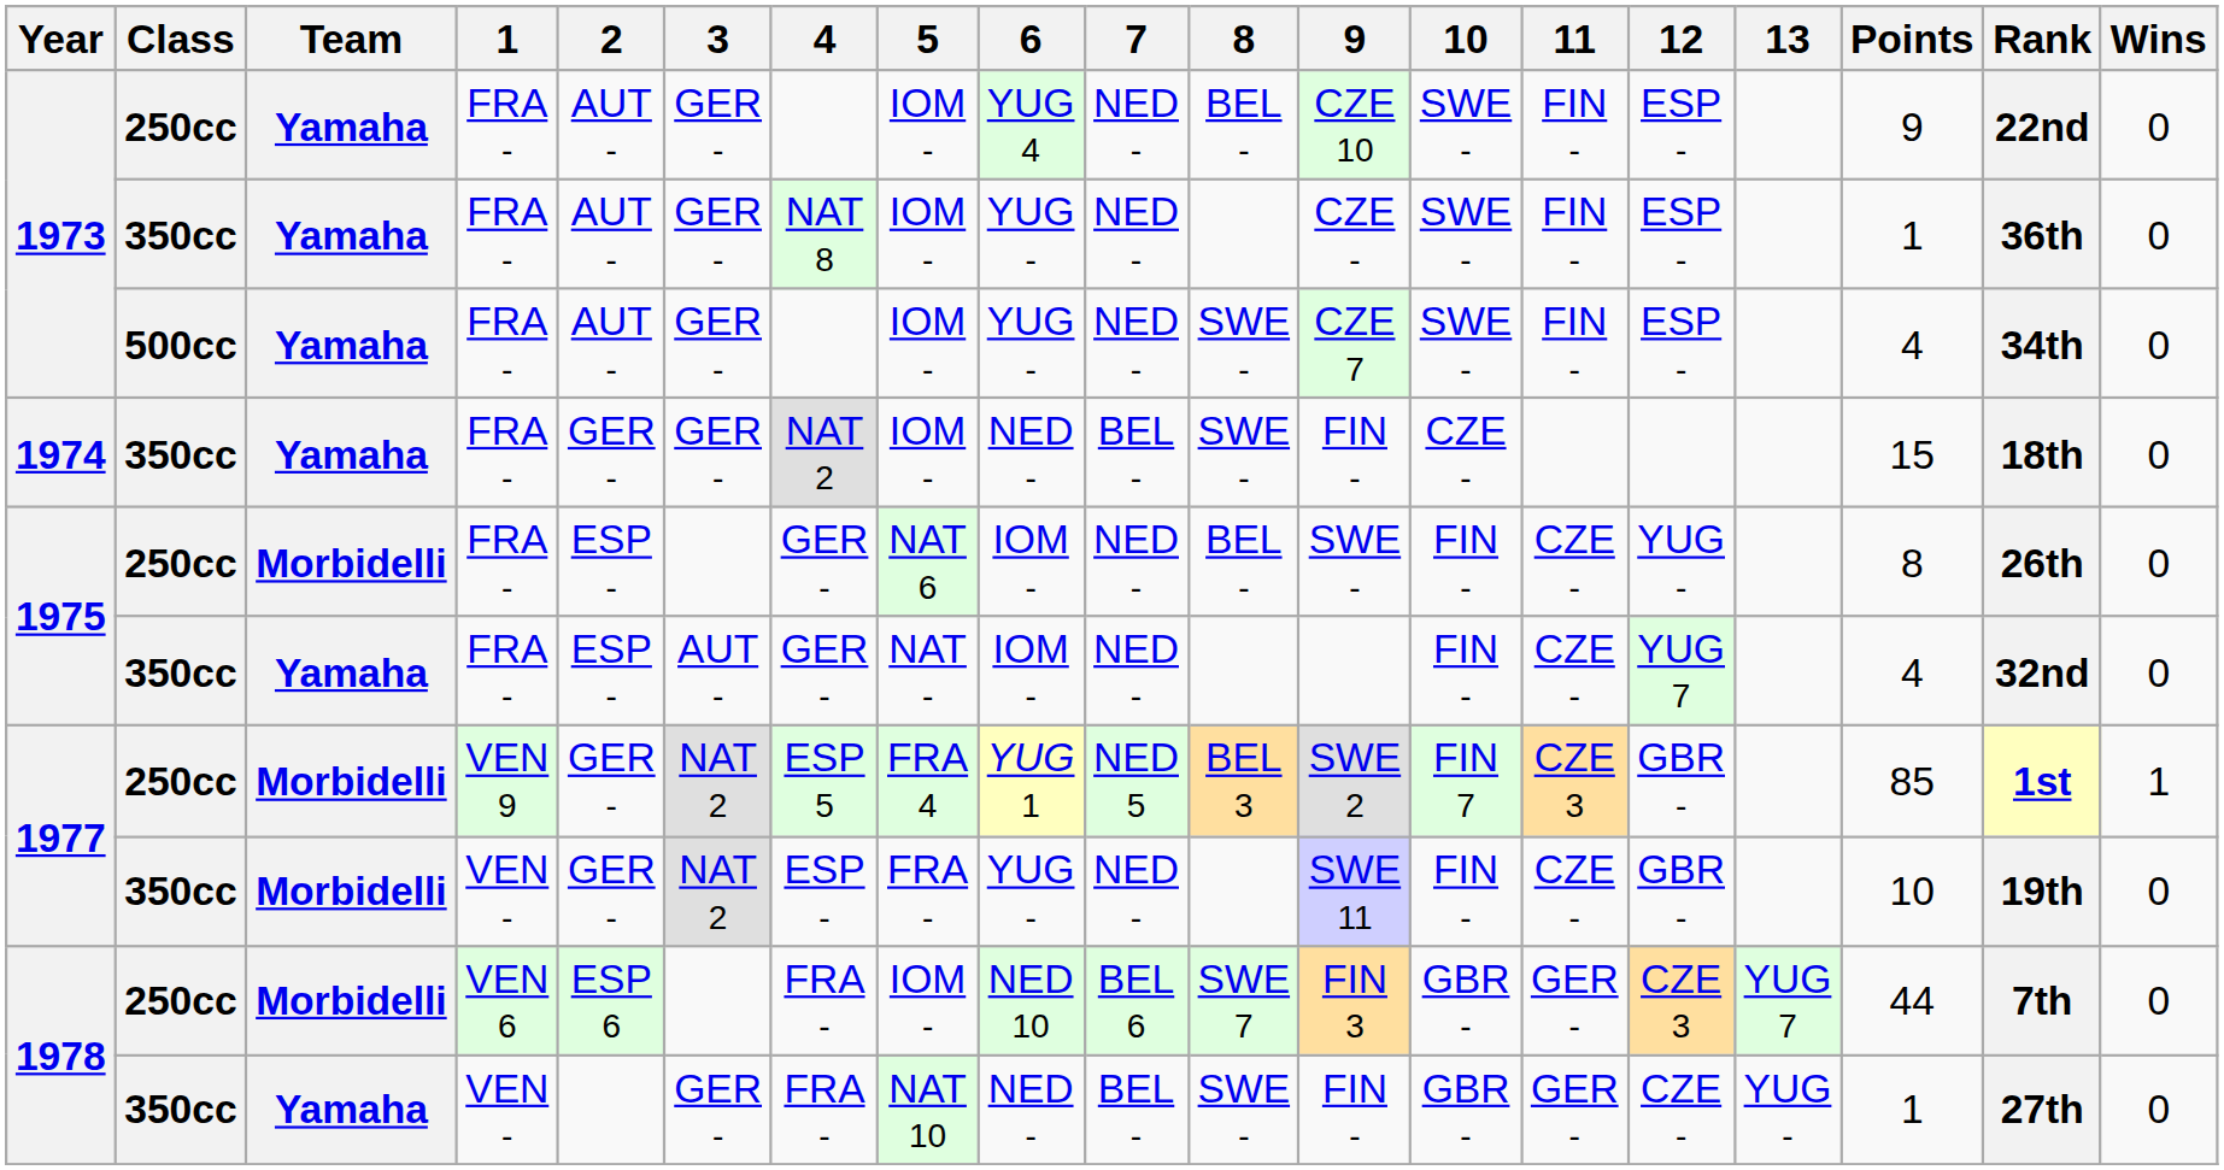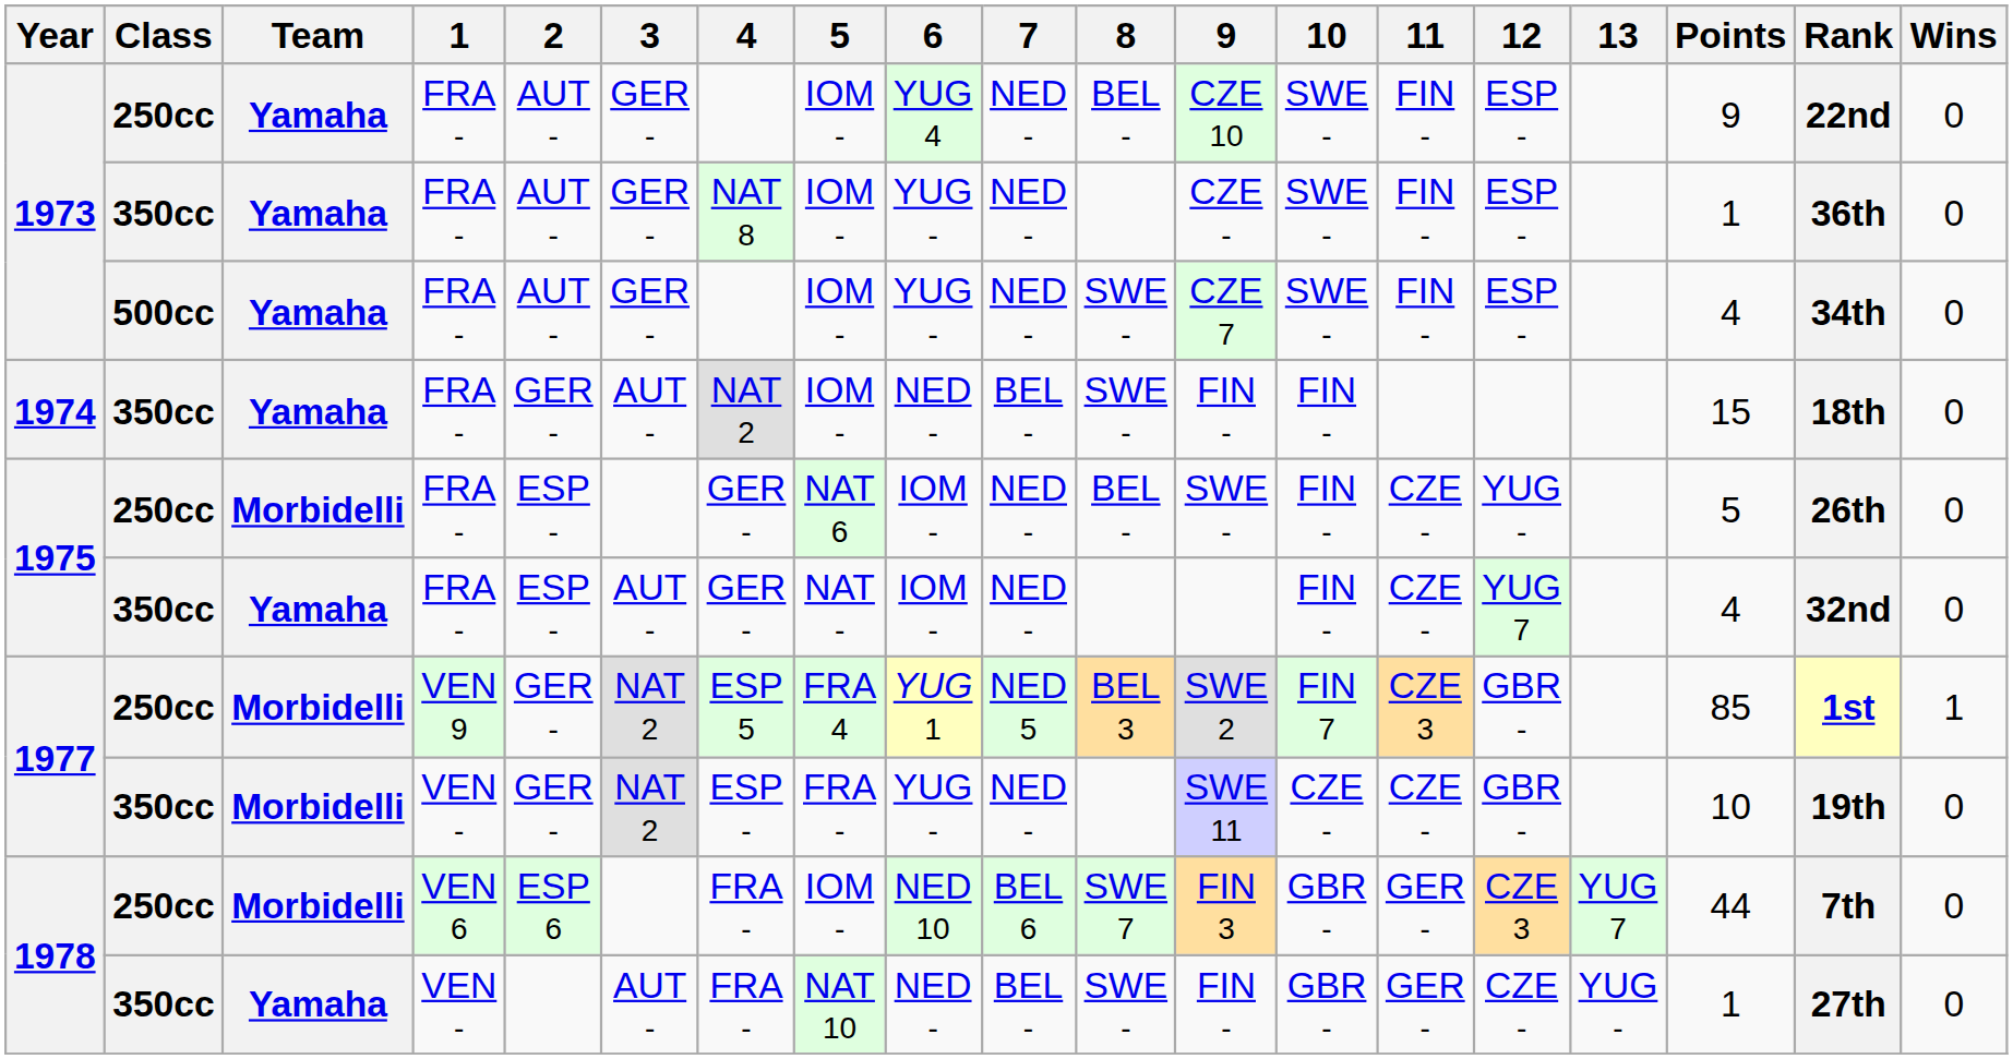1974 | 3: GER - -> AUT -
1974 | 10: CZE - -> FIN -
1975 / 250cc | Points: 8 -> 5
1977 / 350cc | 10: FIN - -> CZE -
1978 / 350cc | 3: GER - -> AUT -
